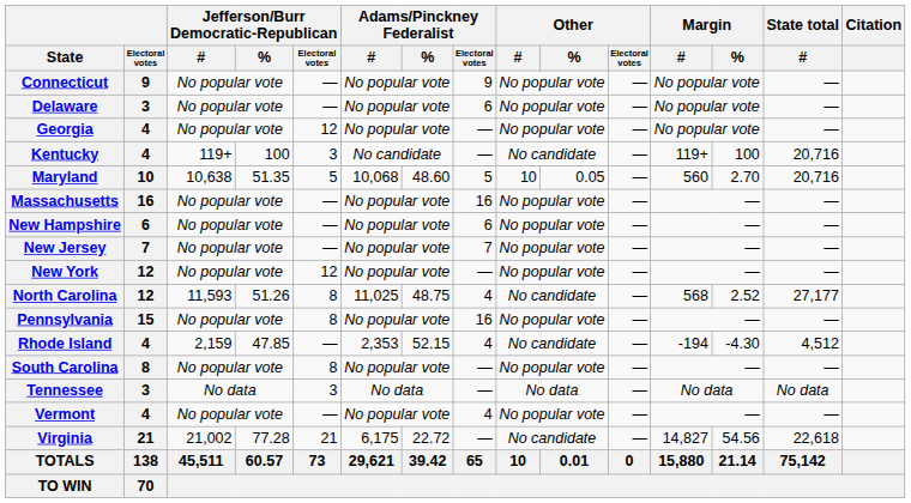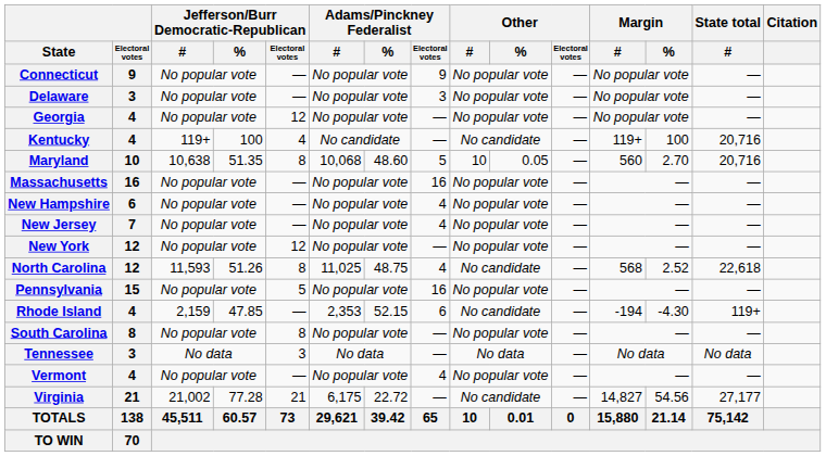Delaware | Adams/Pinckney Federalist / Electoral votes: 6 -> 3
Kentucky | Jefferson/Burr Democratic-Republican / Electoral votes: 3 -> 4
Maryland | Jefferson/Burr Democratic-Republican / Electoral votes: 5 -> 8
New Hampshire | Adams/Pinckney Federalist / Electoral votes: 6 -> 4
New Jersey | Adams/Pinckney Federalist / Electoral votes: 7 -> 4
North Carolina | State total / #: 27,177 -> 22,618
Pennsylvania | Jefferson/Burr Democratic-Republican / Electoral votes: 8 -> 5
Rhode Island | Adams/Pinckney Federalist / Electoral votes: 4 -> 6
Rhode Island | State total / #: 4,512 -> 119+
Virginia | State total / #: 22,618 -> 27,177
